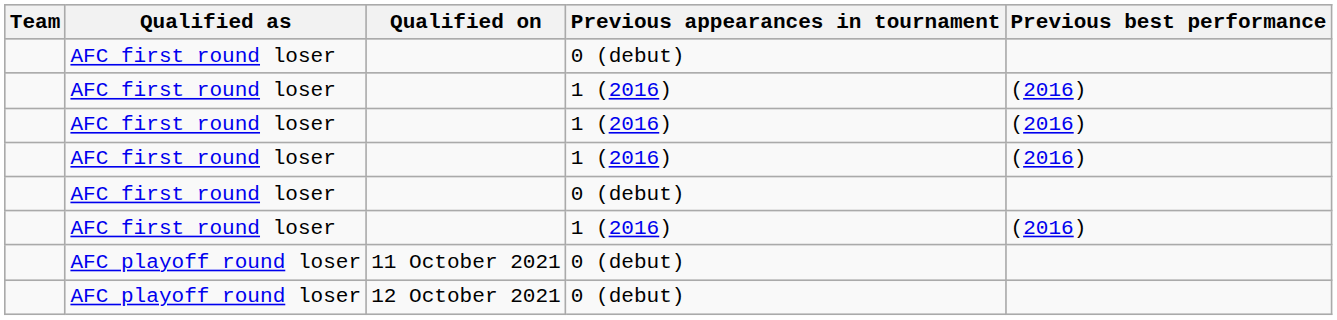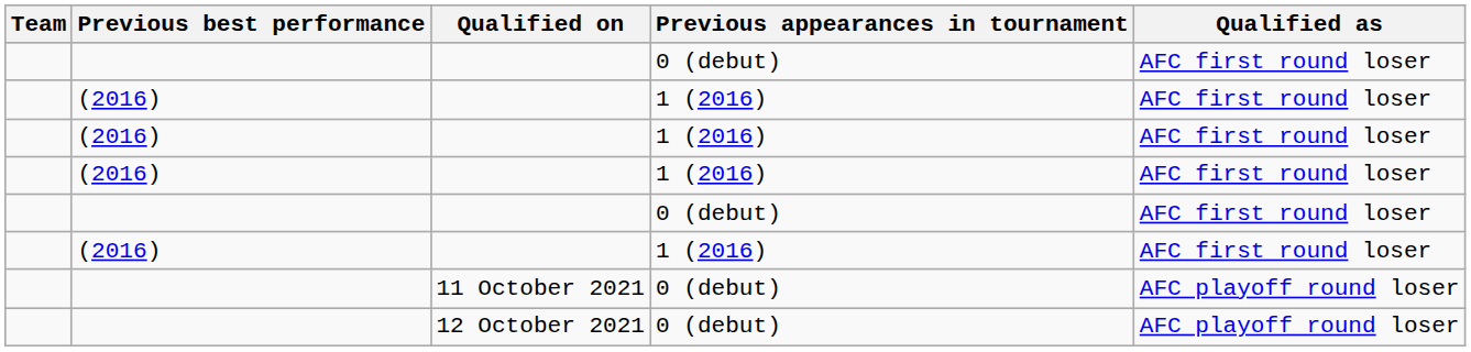columns swapped: Qualified as <-> Previous best performance
